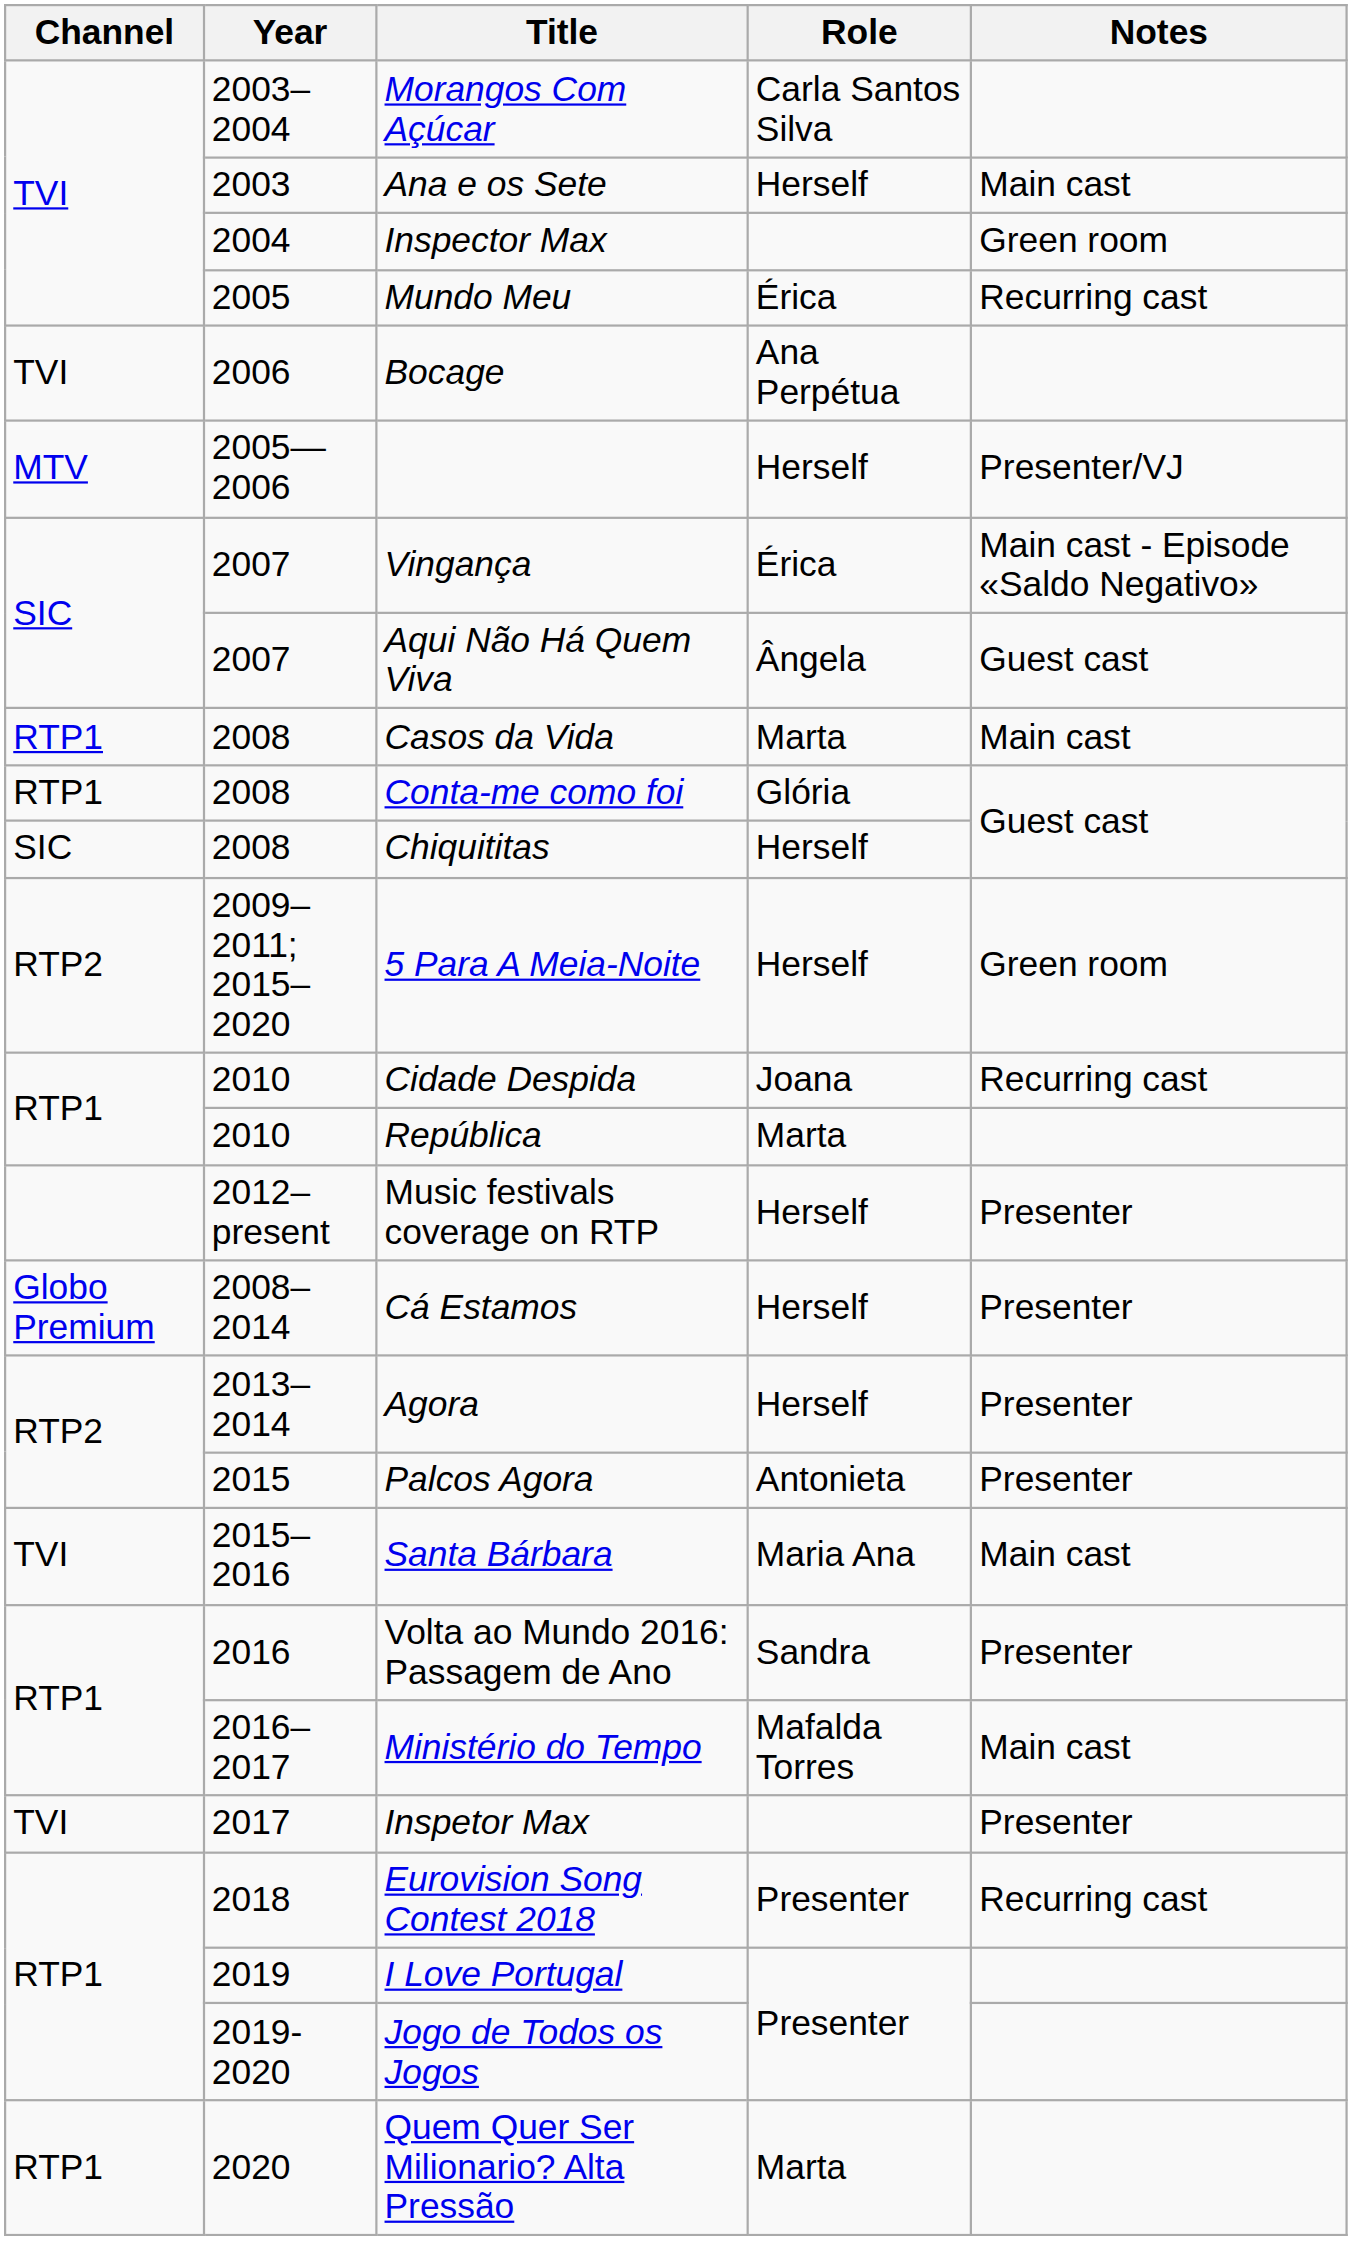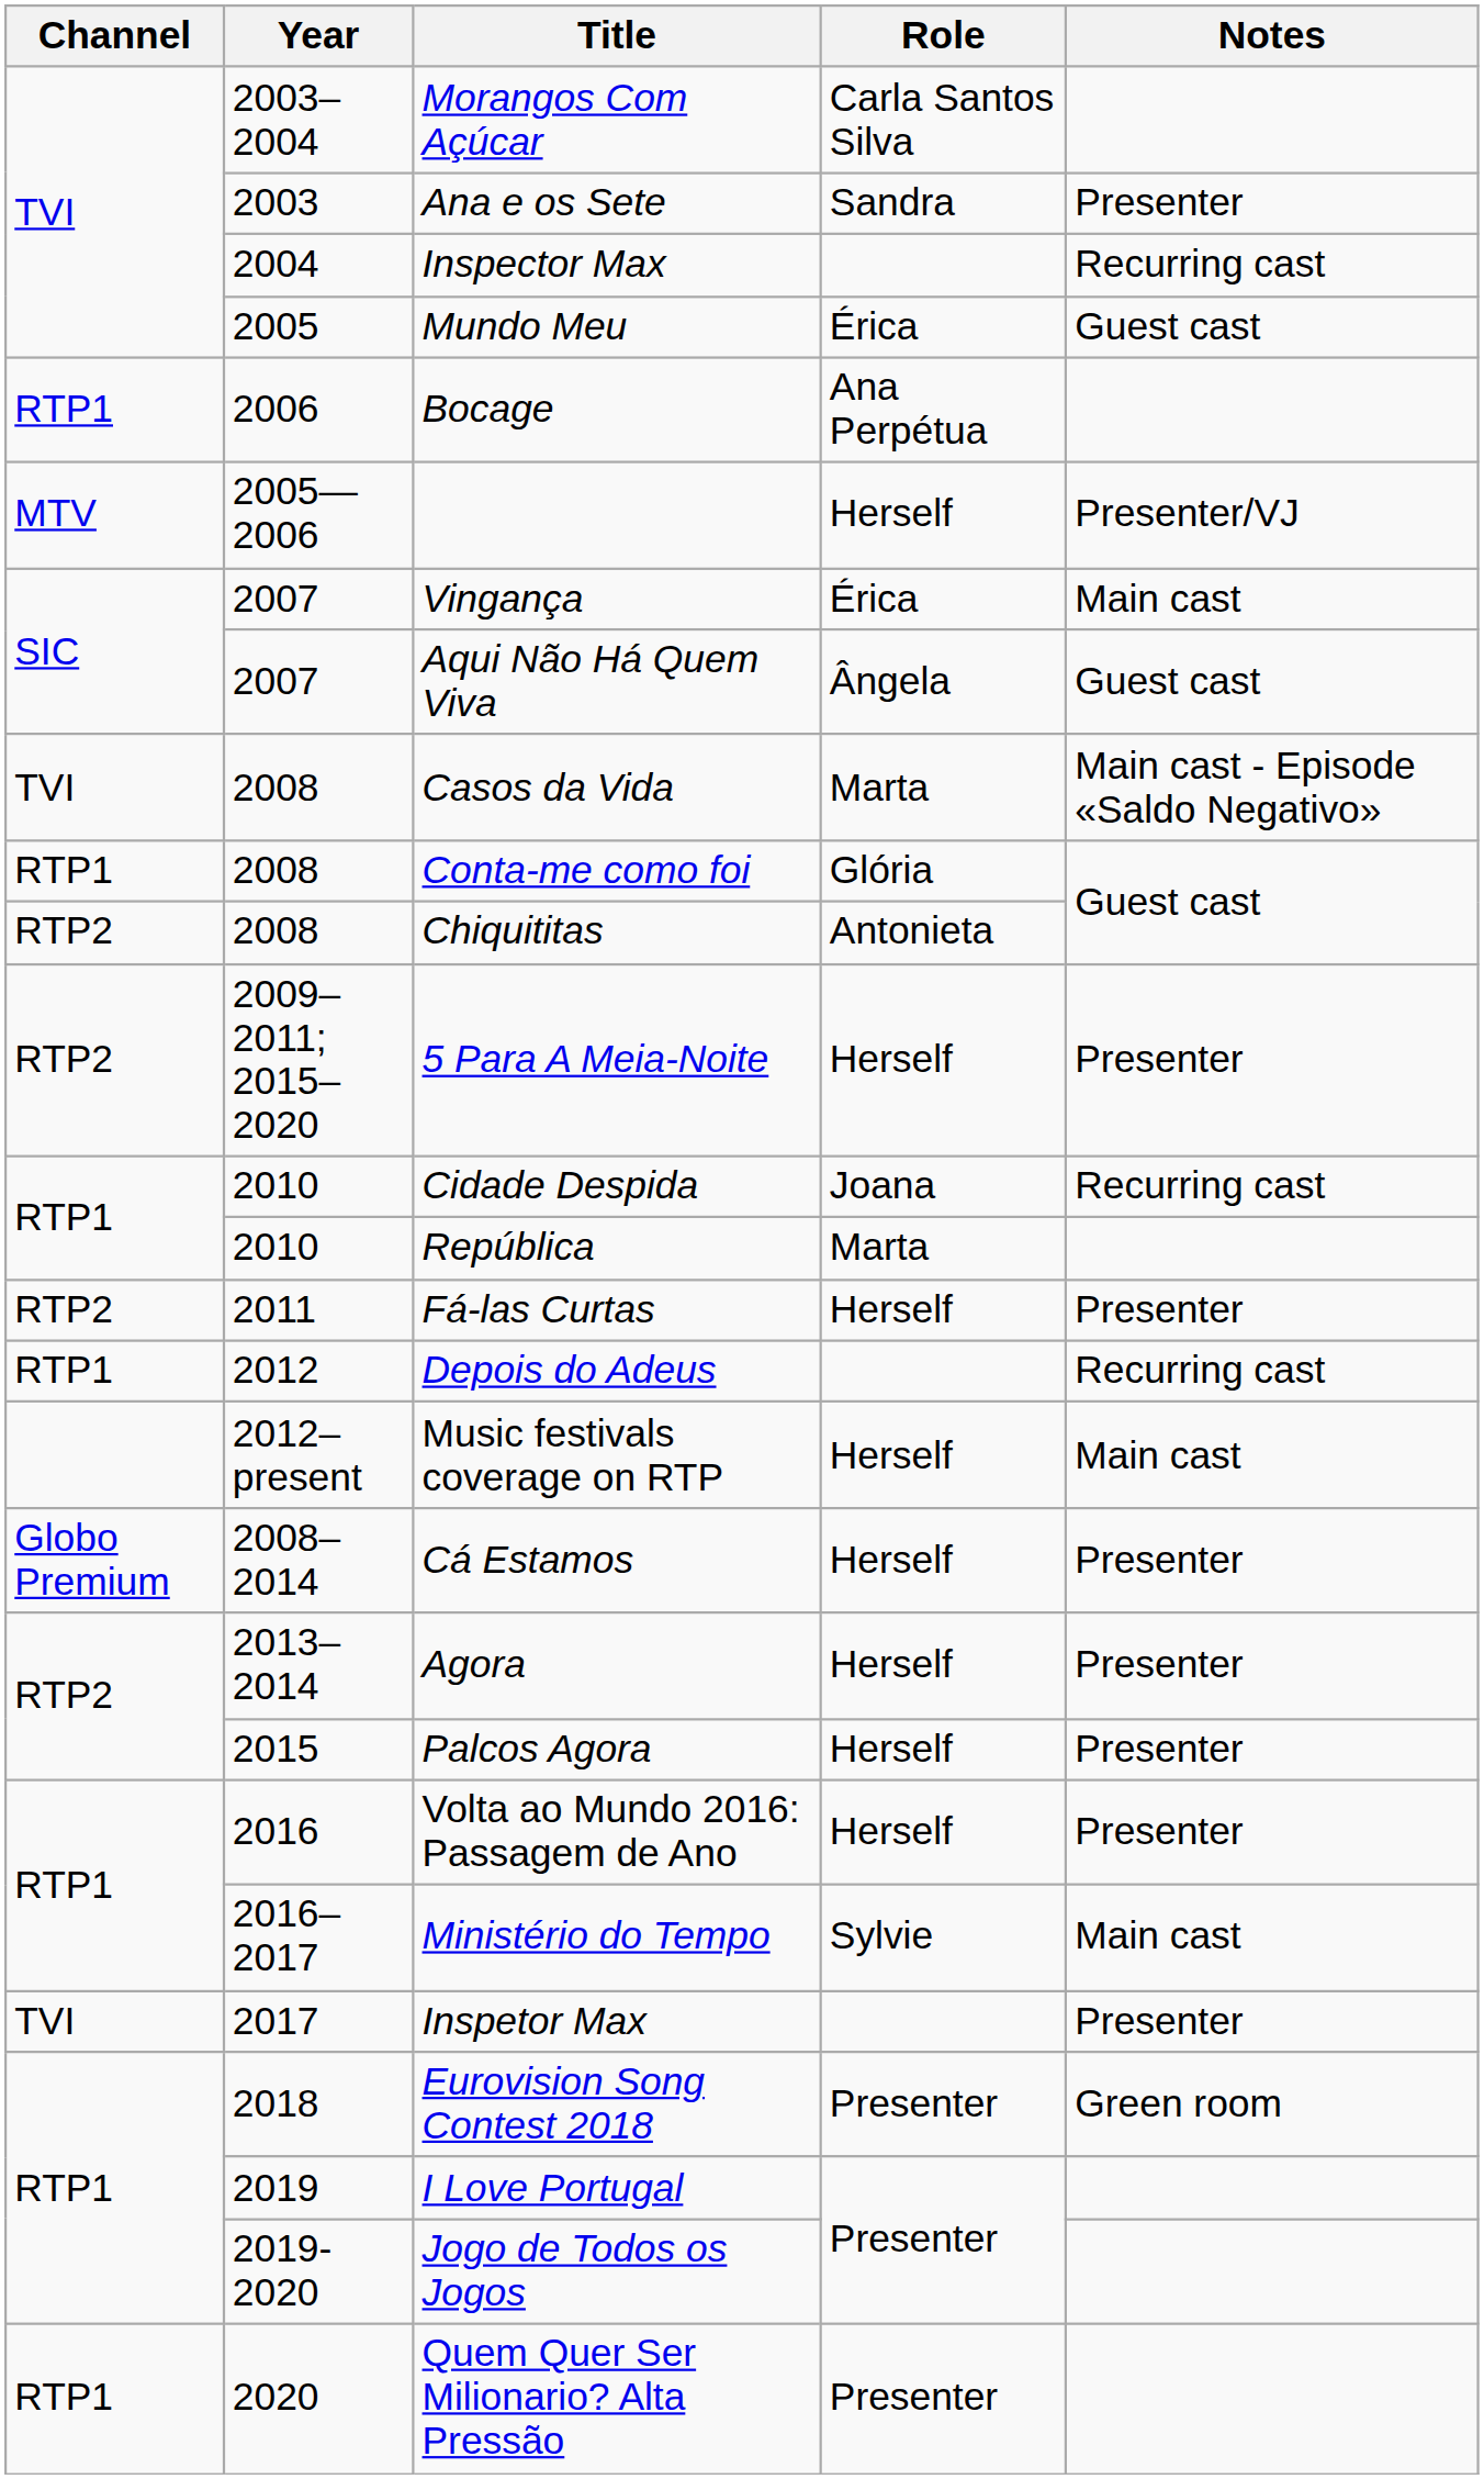Ana e os Sete | Role: Herself -> Sandra
Ana e os Sete | Notes: Main cast -> Presenter
Inspector Max | Notes: Green room -> Recurring cast
Mundo Meu | Notes: Recurring cast -> Guest cast
Bocage | Channel: TVI -> RTP1
Vingança | Notes: Main cast - Episode «Saldo Negativo» -> Main cast
Casos da Vida | Channel: RTP1 -> TVI
Casos da Vida | Notes: Main cast -> Main cast - Episode «Saldo Negativo»
Chiquititas | Channel: SIC -> RTP2
Chiquititas | Role: Herself -> Antonieta
5 Para A Meia-Noite | Notes: Green room -> Presenter
+ row: RTP2 | 2011 | Fá-las Curtas | Herself | Presenter
+ row: RTP1 | 2012 | Depois do Adeus | Recurring cast
Music festivals coverage on RTP | Notes: Presenter -> Main cast
Palcos Agora | Role: Antonieta -> Herself
- row: TVI | 2015–2016 | Santa Bárbara | Maria Ana | Main cast
Volta ao Mundo 2016: Passagem de Ano | Role: Sandra -> Herself
Ministério do Tempo | Role: Mafalda Torres -> Sylvie
Eurovision Song Contest 2018 | Notes: Recurring cast -> Green room
Quem Quer Ser Milionario? Alta Pressão | Role: Marta -> Presenter
